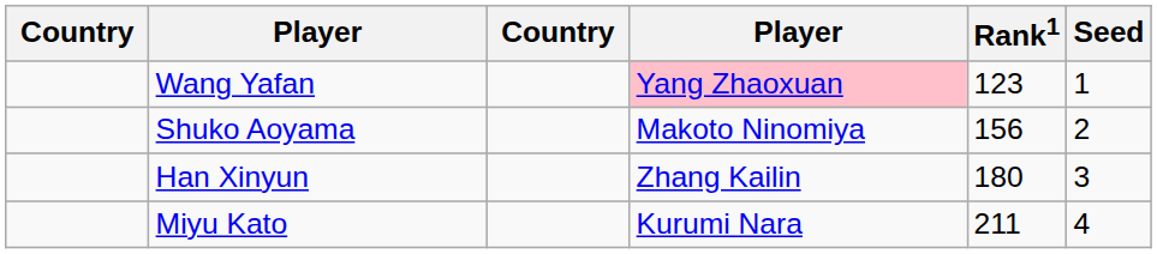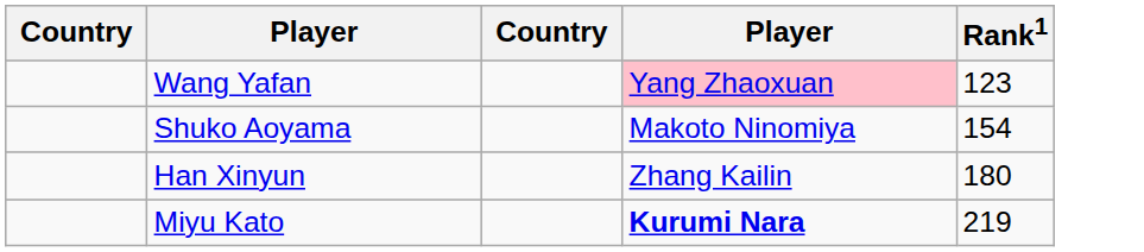- column: Seed | 1 | 2 | 3 | 4
Shuko Aoyama | Rank1: 156 -> 154
Miyu Kato | column 4: normal -> bold
Miyu Kato | Rank1: 211 -> 219
